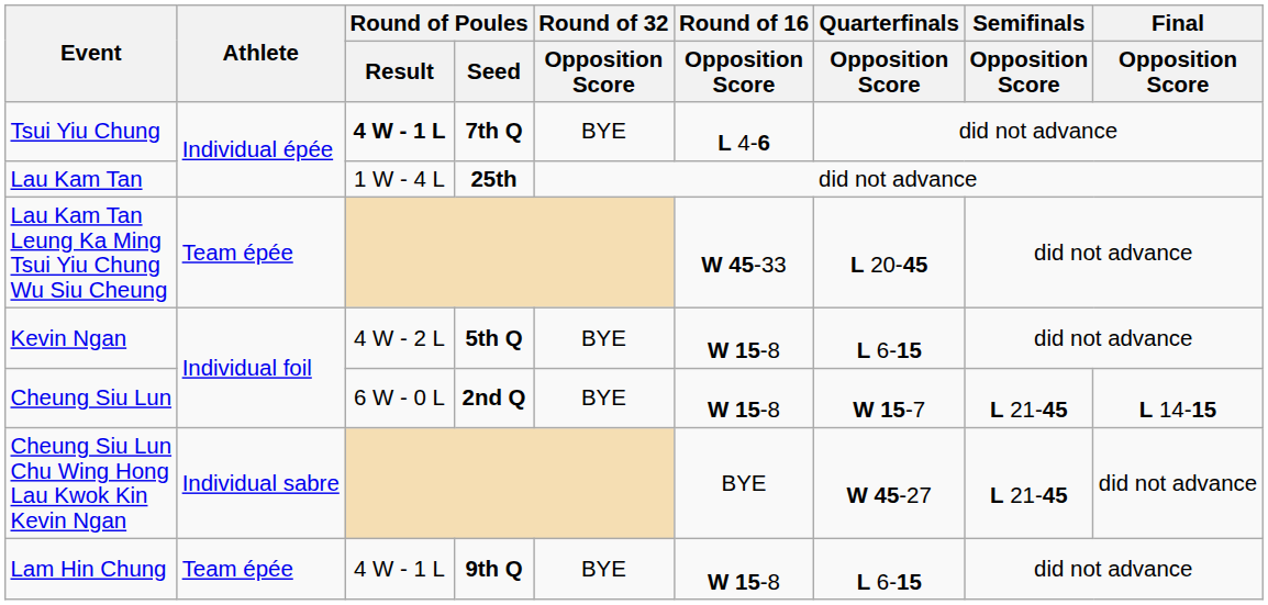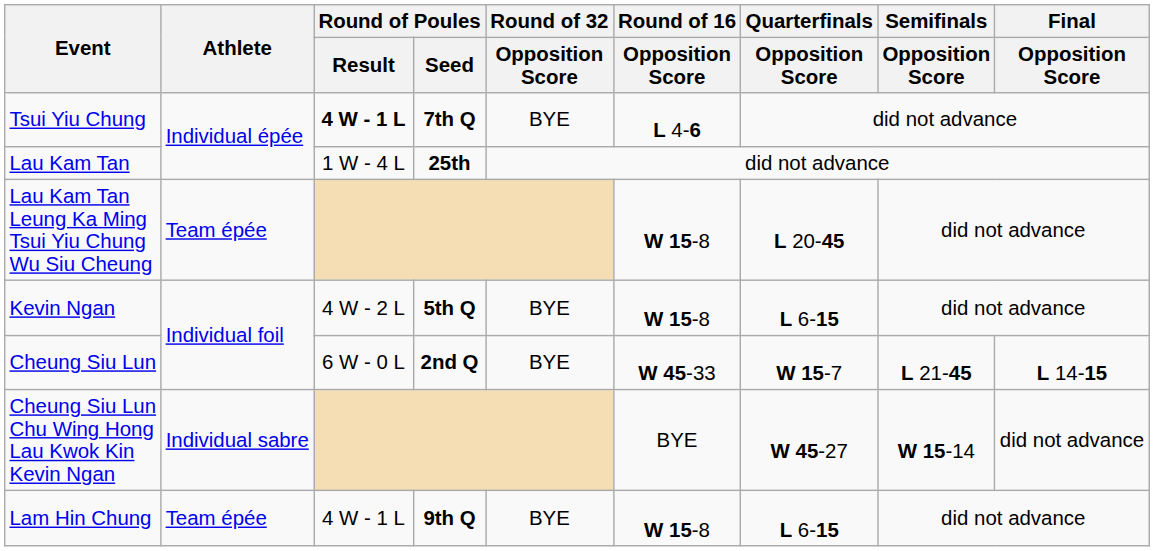Lau Kam Tan Leung Ka Ming Tsui Yiu Chung Wu Siu Cheung | Round of 16 / Opposition Score: W 45-33 -> W 15-8
Cheung Siu Lun | Round of 16 / Opposition Score: W 15-8 -> W 45-33
Cheung Siu Lun Chu Wing Hong Lau Kwok Kin Kevin Ngan | Semifinals / Opposition Score: L 21-45 -> W 15-14
